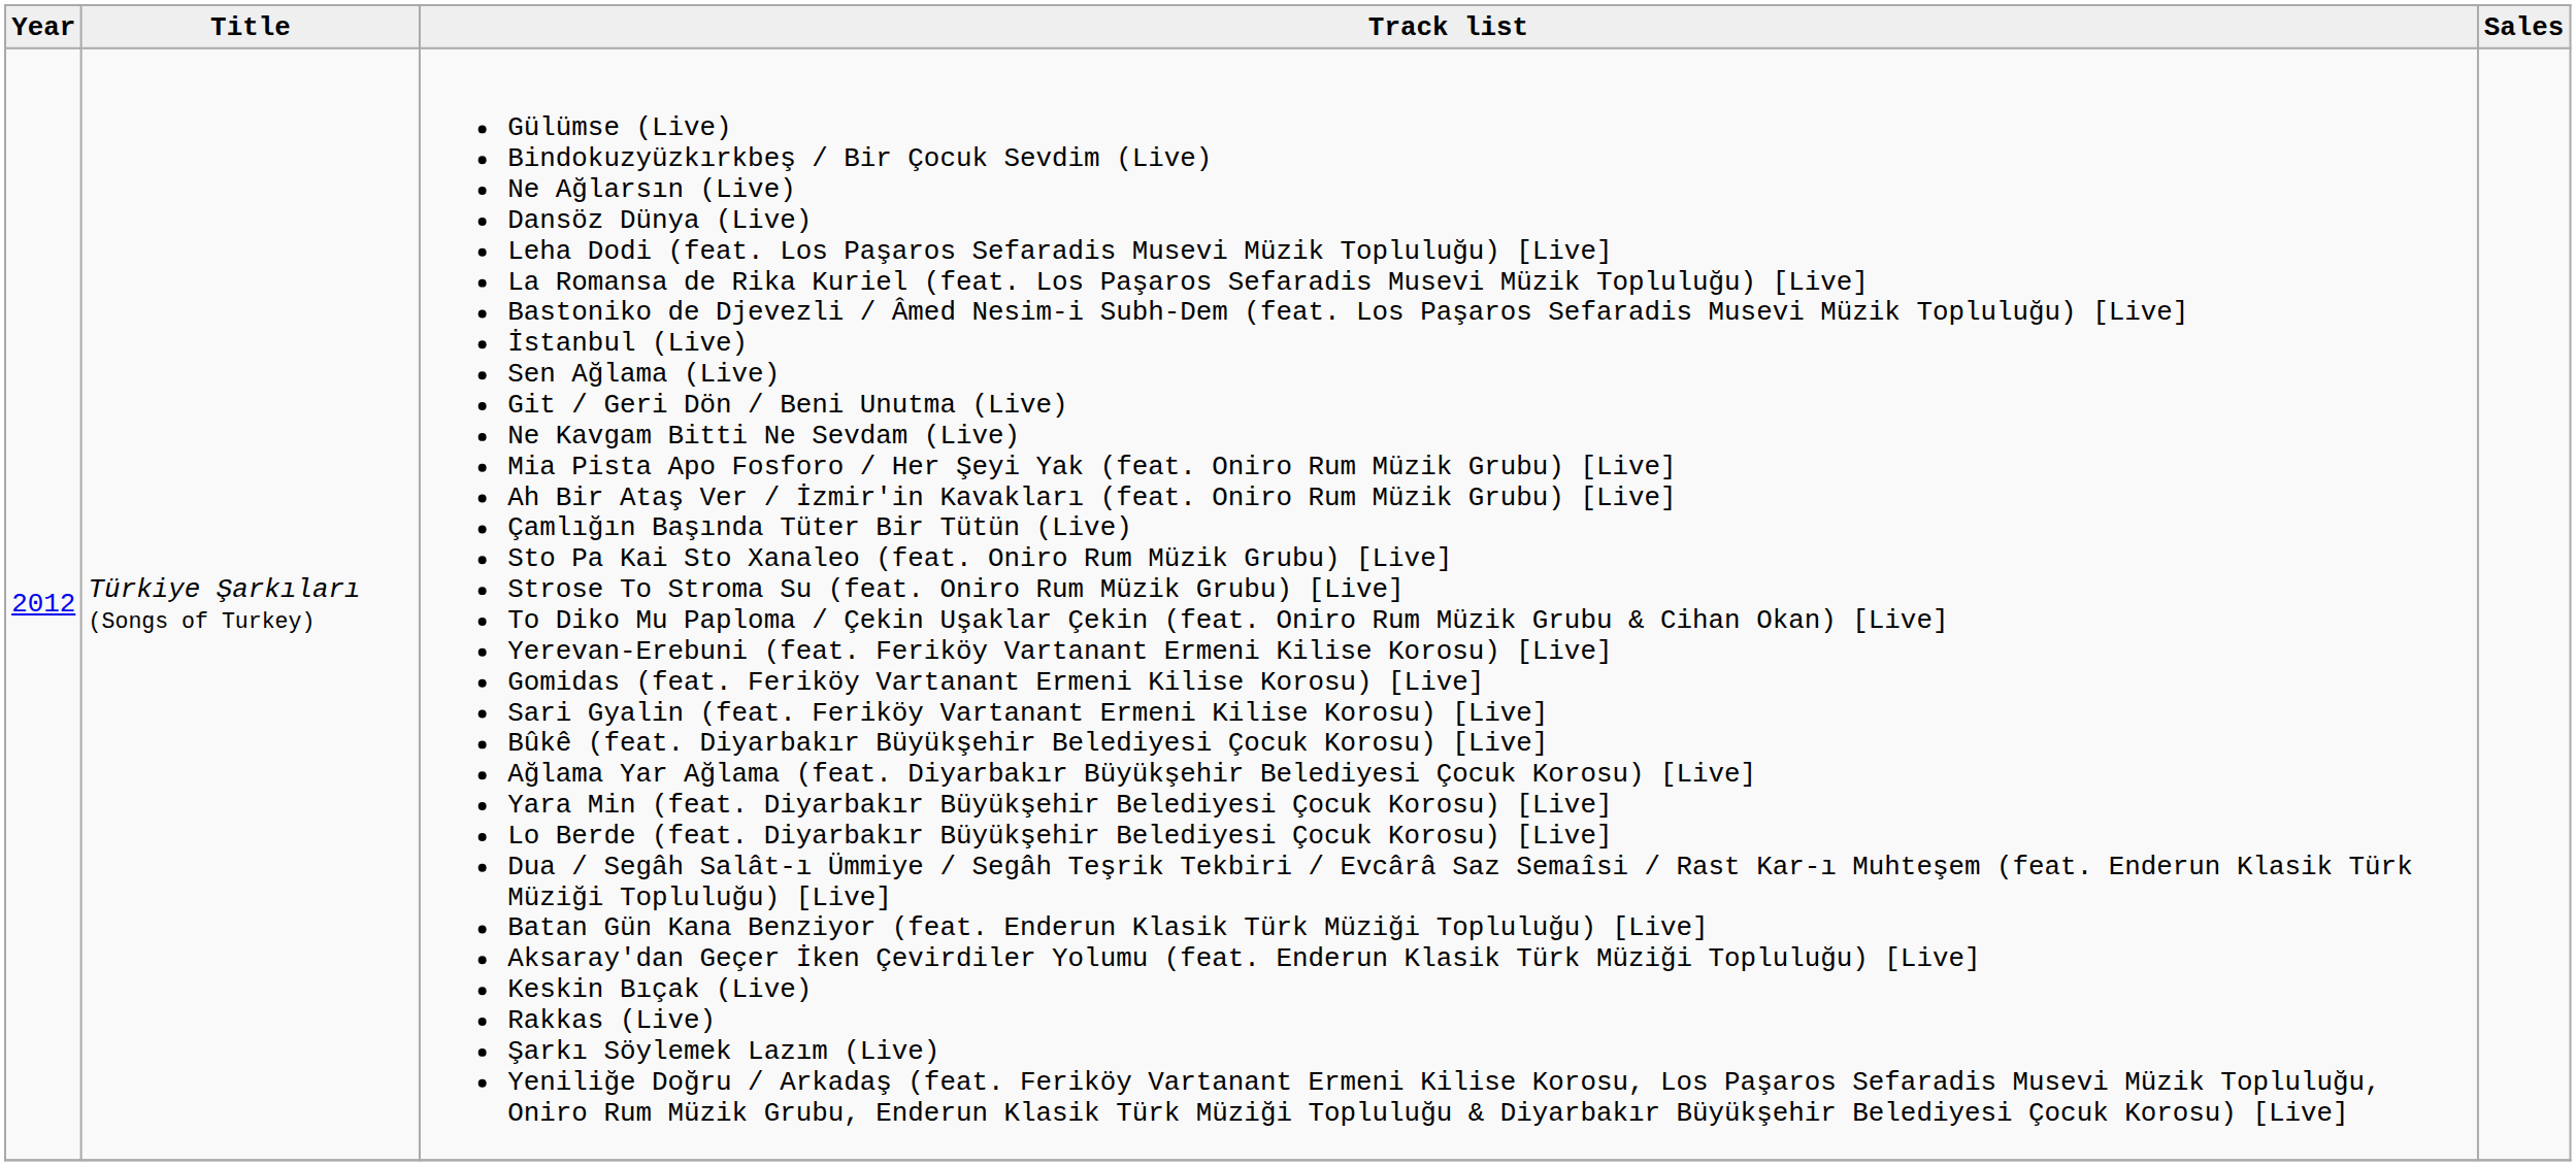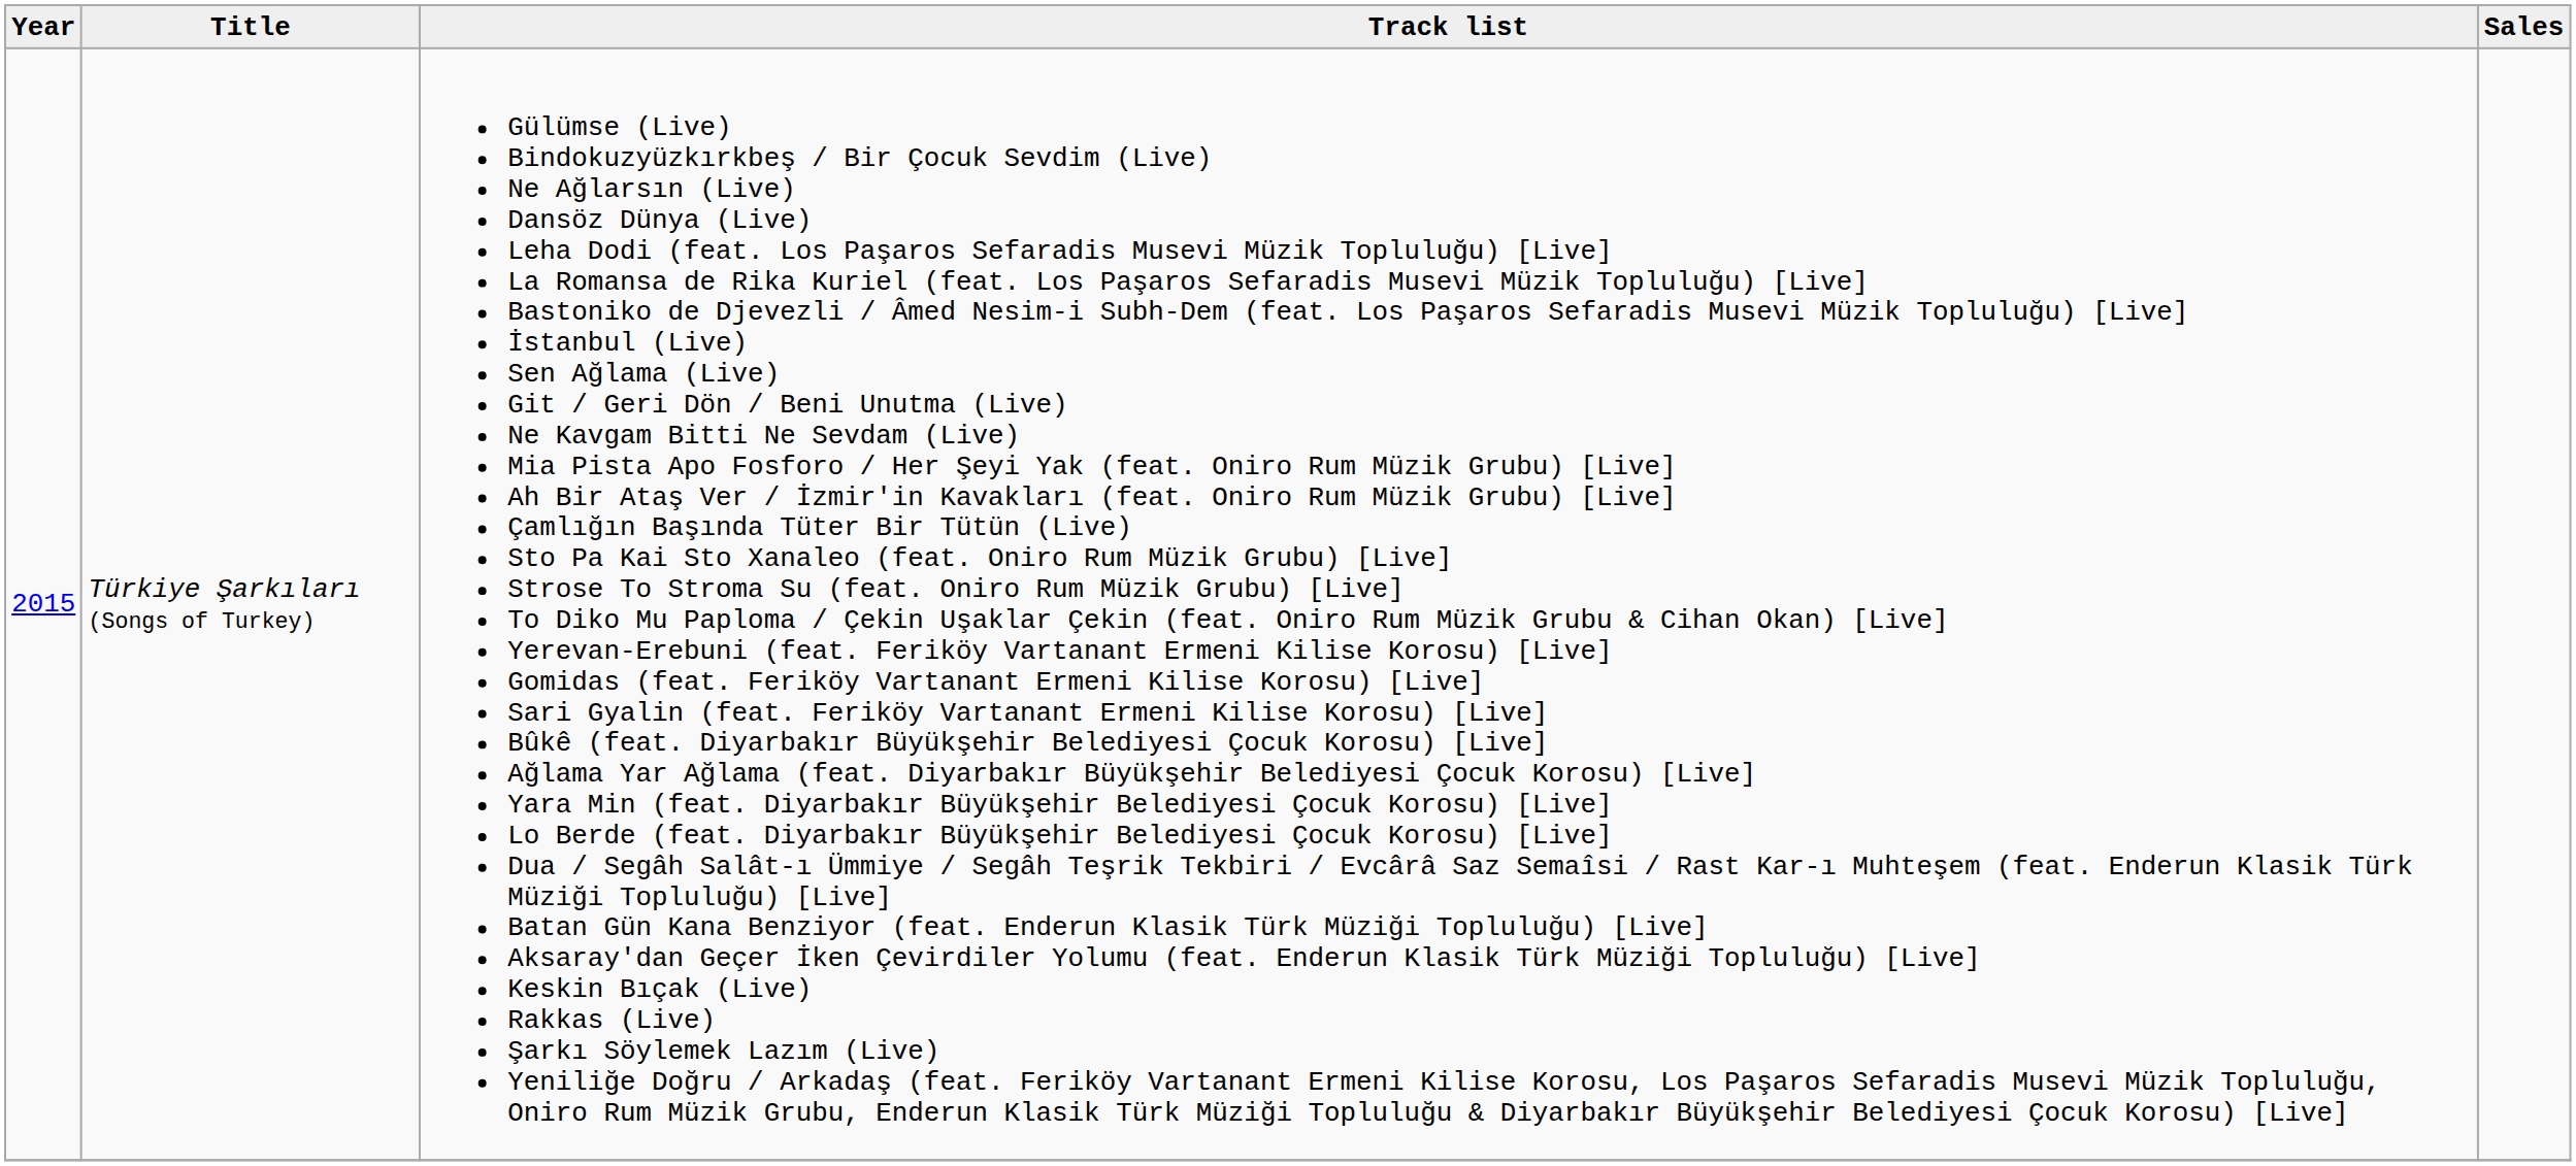Türkiye Şarkıları (Songs of Turkey) | Year: 2012 -> 2015
